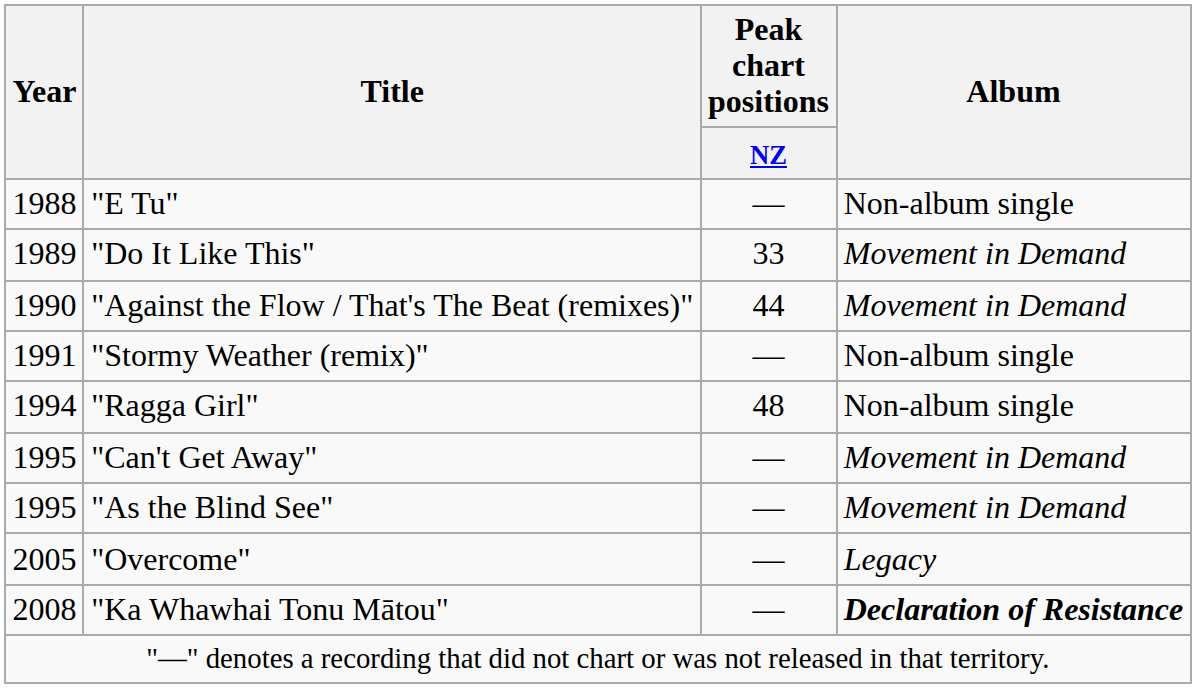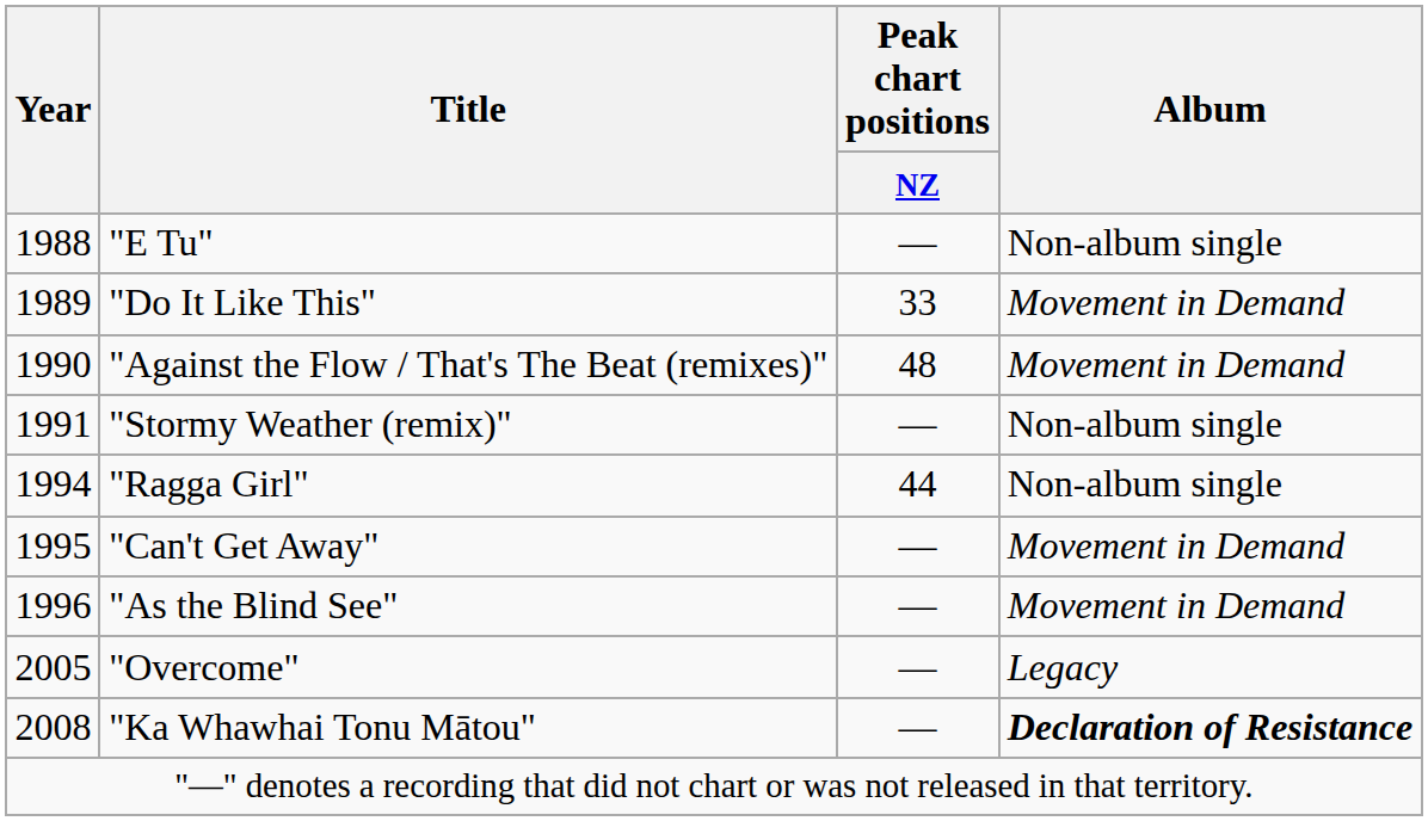"Against the Flow / That's The Beat (remixes)" | Peak chart positions / NZ: 44 -> 48
"Ragga Girl" | Peak chart positions / NZ: 48 -> 44
"As the Blind See" | Year: 1995 -> 1996
